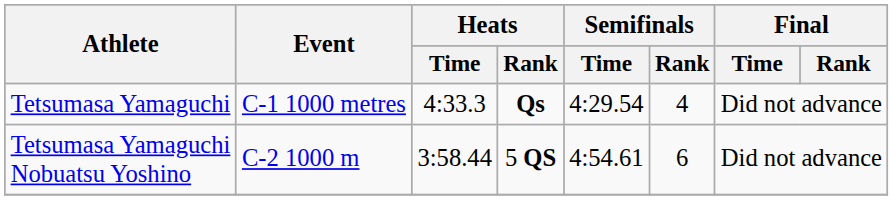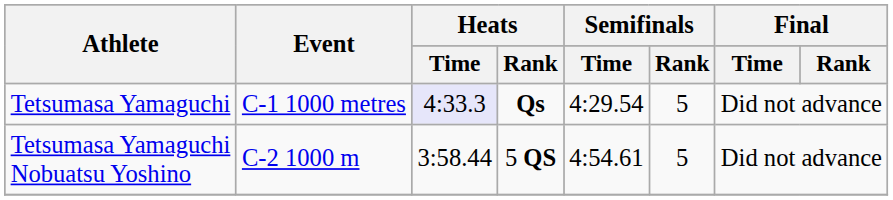Tetsumasa Yamaguchi | Heats / Time: no background -> lavender background
Tetsumasa Yamaguchi | Semifinals / Rank: 4 -> 5
Tetsumasa Yamaguchi Nobuatsu Yoshino | Semifinals / Rank: 6 -> 5
